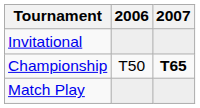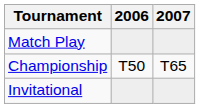rows swapped: Match Play <-> Invitational
Championship | 2007: bold -> normal
